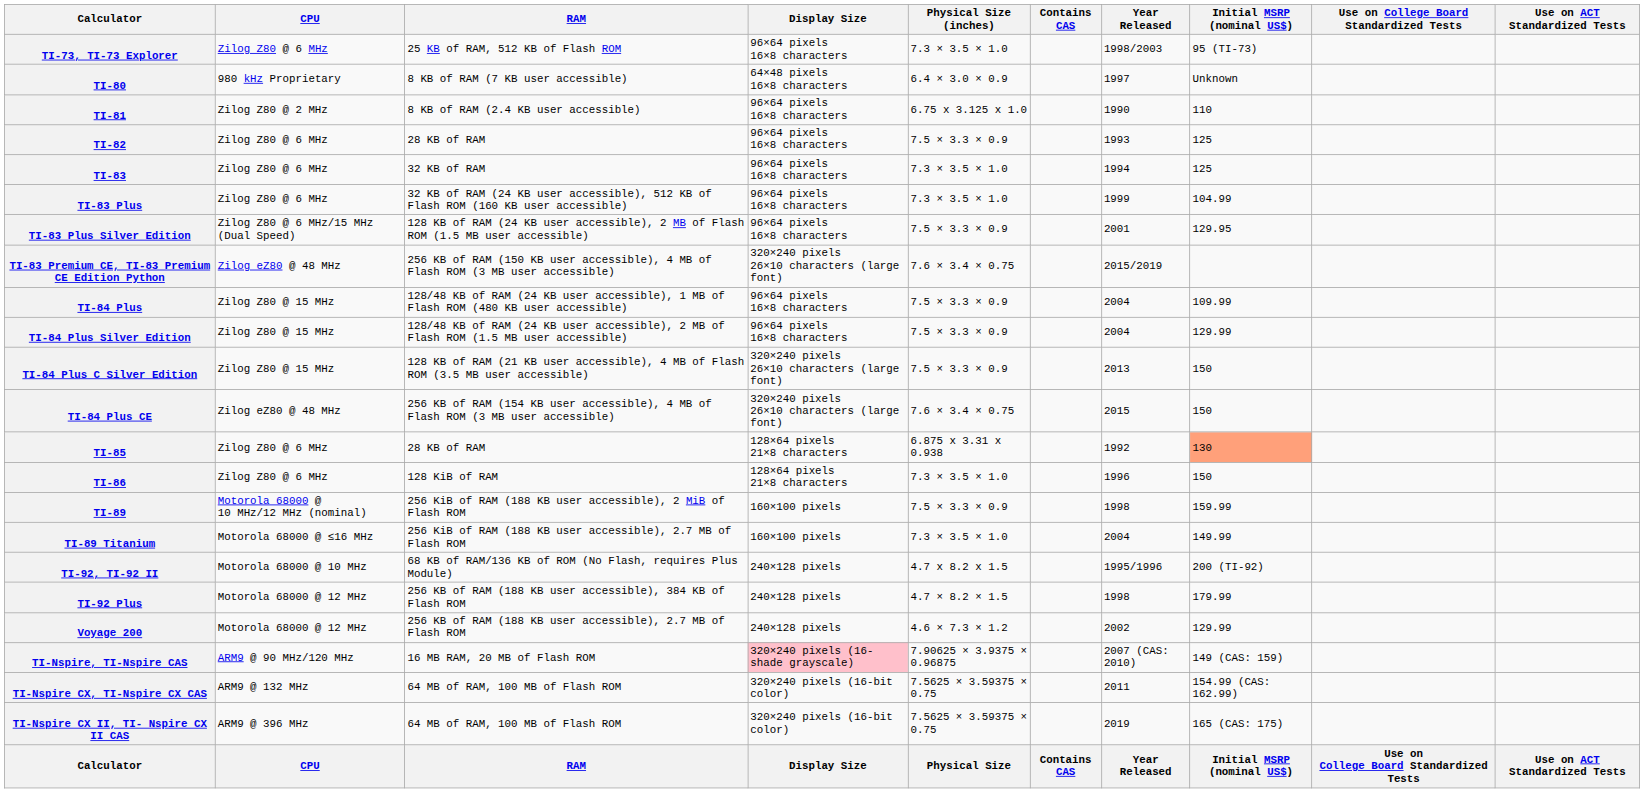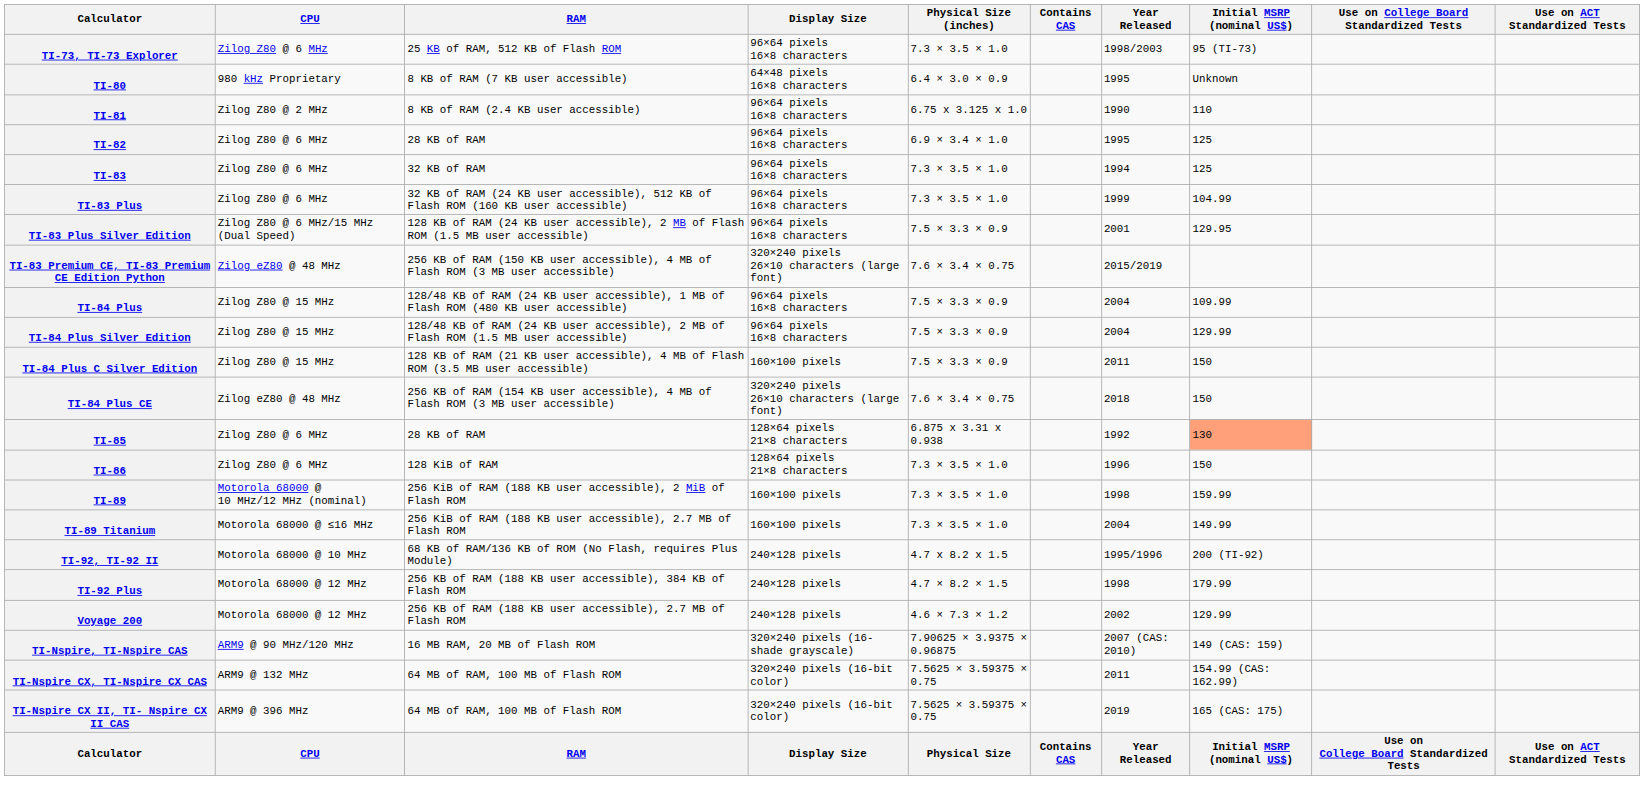TI-80 | Year Released: 1997 -> 1995
TI-82 | Physical Size (inches): 7.5 × 3.3 × 0.9 -> 6.9 × 3.4 × 1.0
TI-82 | Year Released: 1993 -> 1995
TI-84 Plus C Silver Edition | Display Size: 320×240 pixels 26×10 characters (large font) -> 160×100 pixels
TI-84 Plus C Silver Edition | Year Released: 2013 -> 2011
TI-84 Plus CE | Year Released: 2015 -> 2018
TI-89 | Physical Size (inches): 7.5 × 3.3 × 0.9 -> 7.3 × 3.5 × 1.0
TI-Nspire, TI-Nspire CAS | Display Size: pink background -> no background
